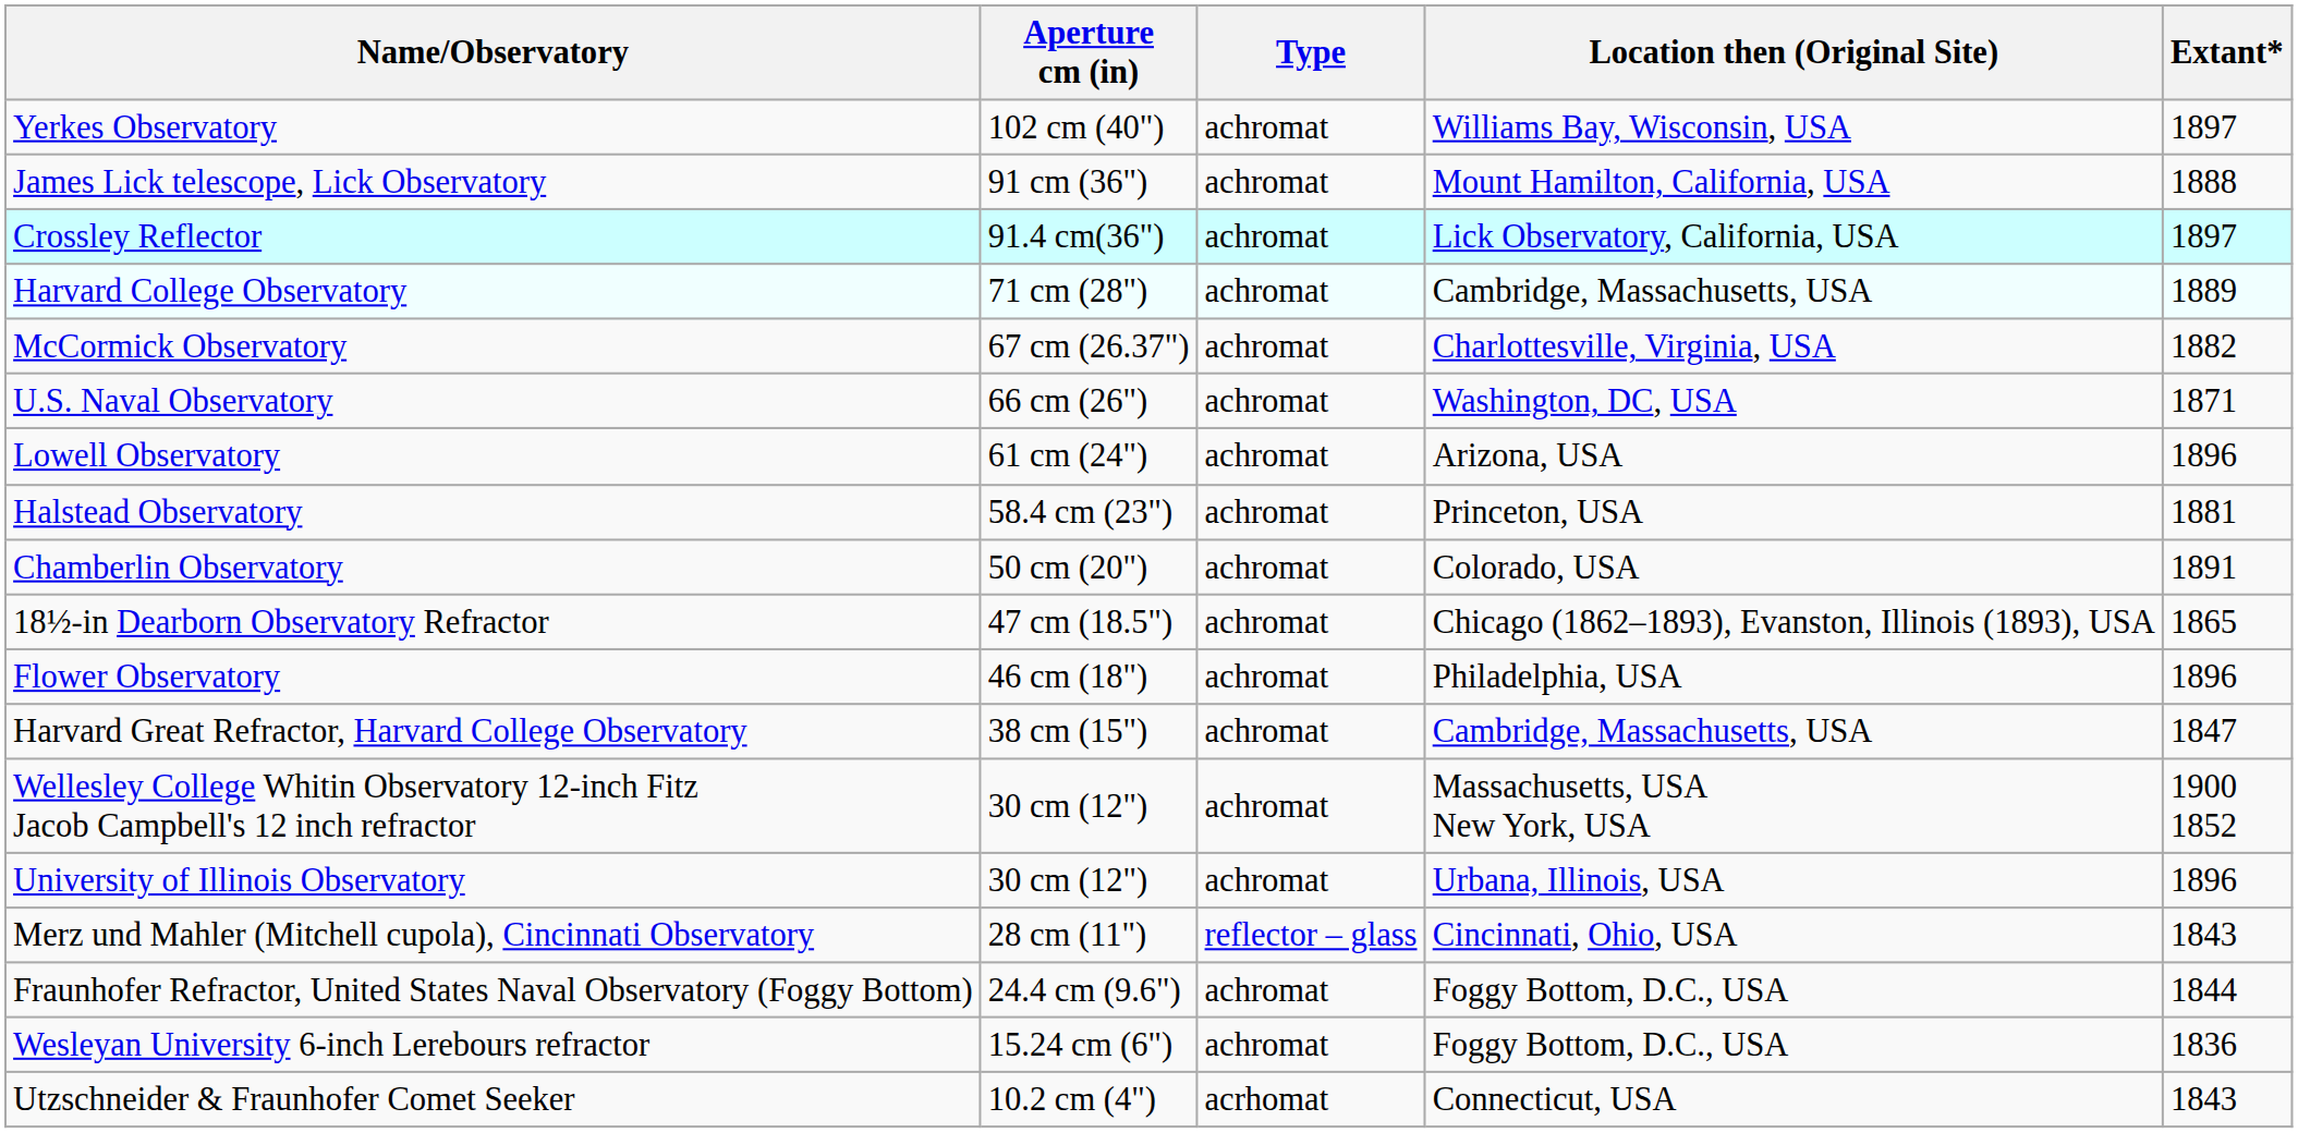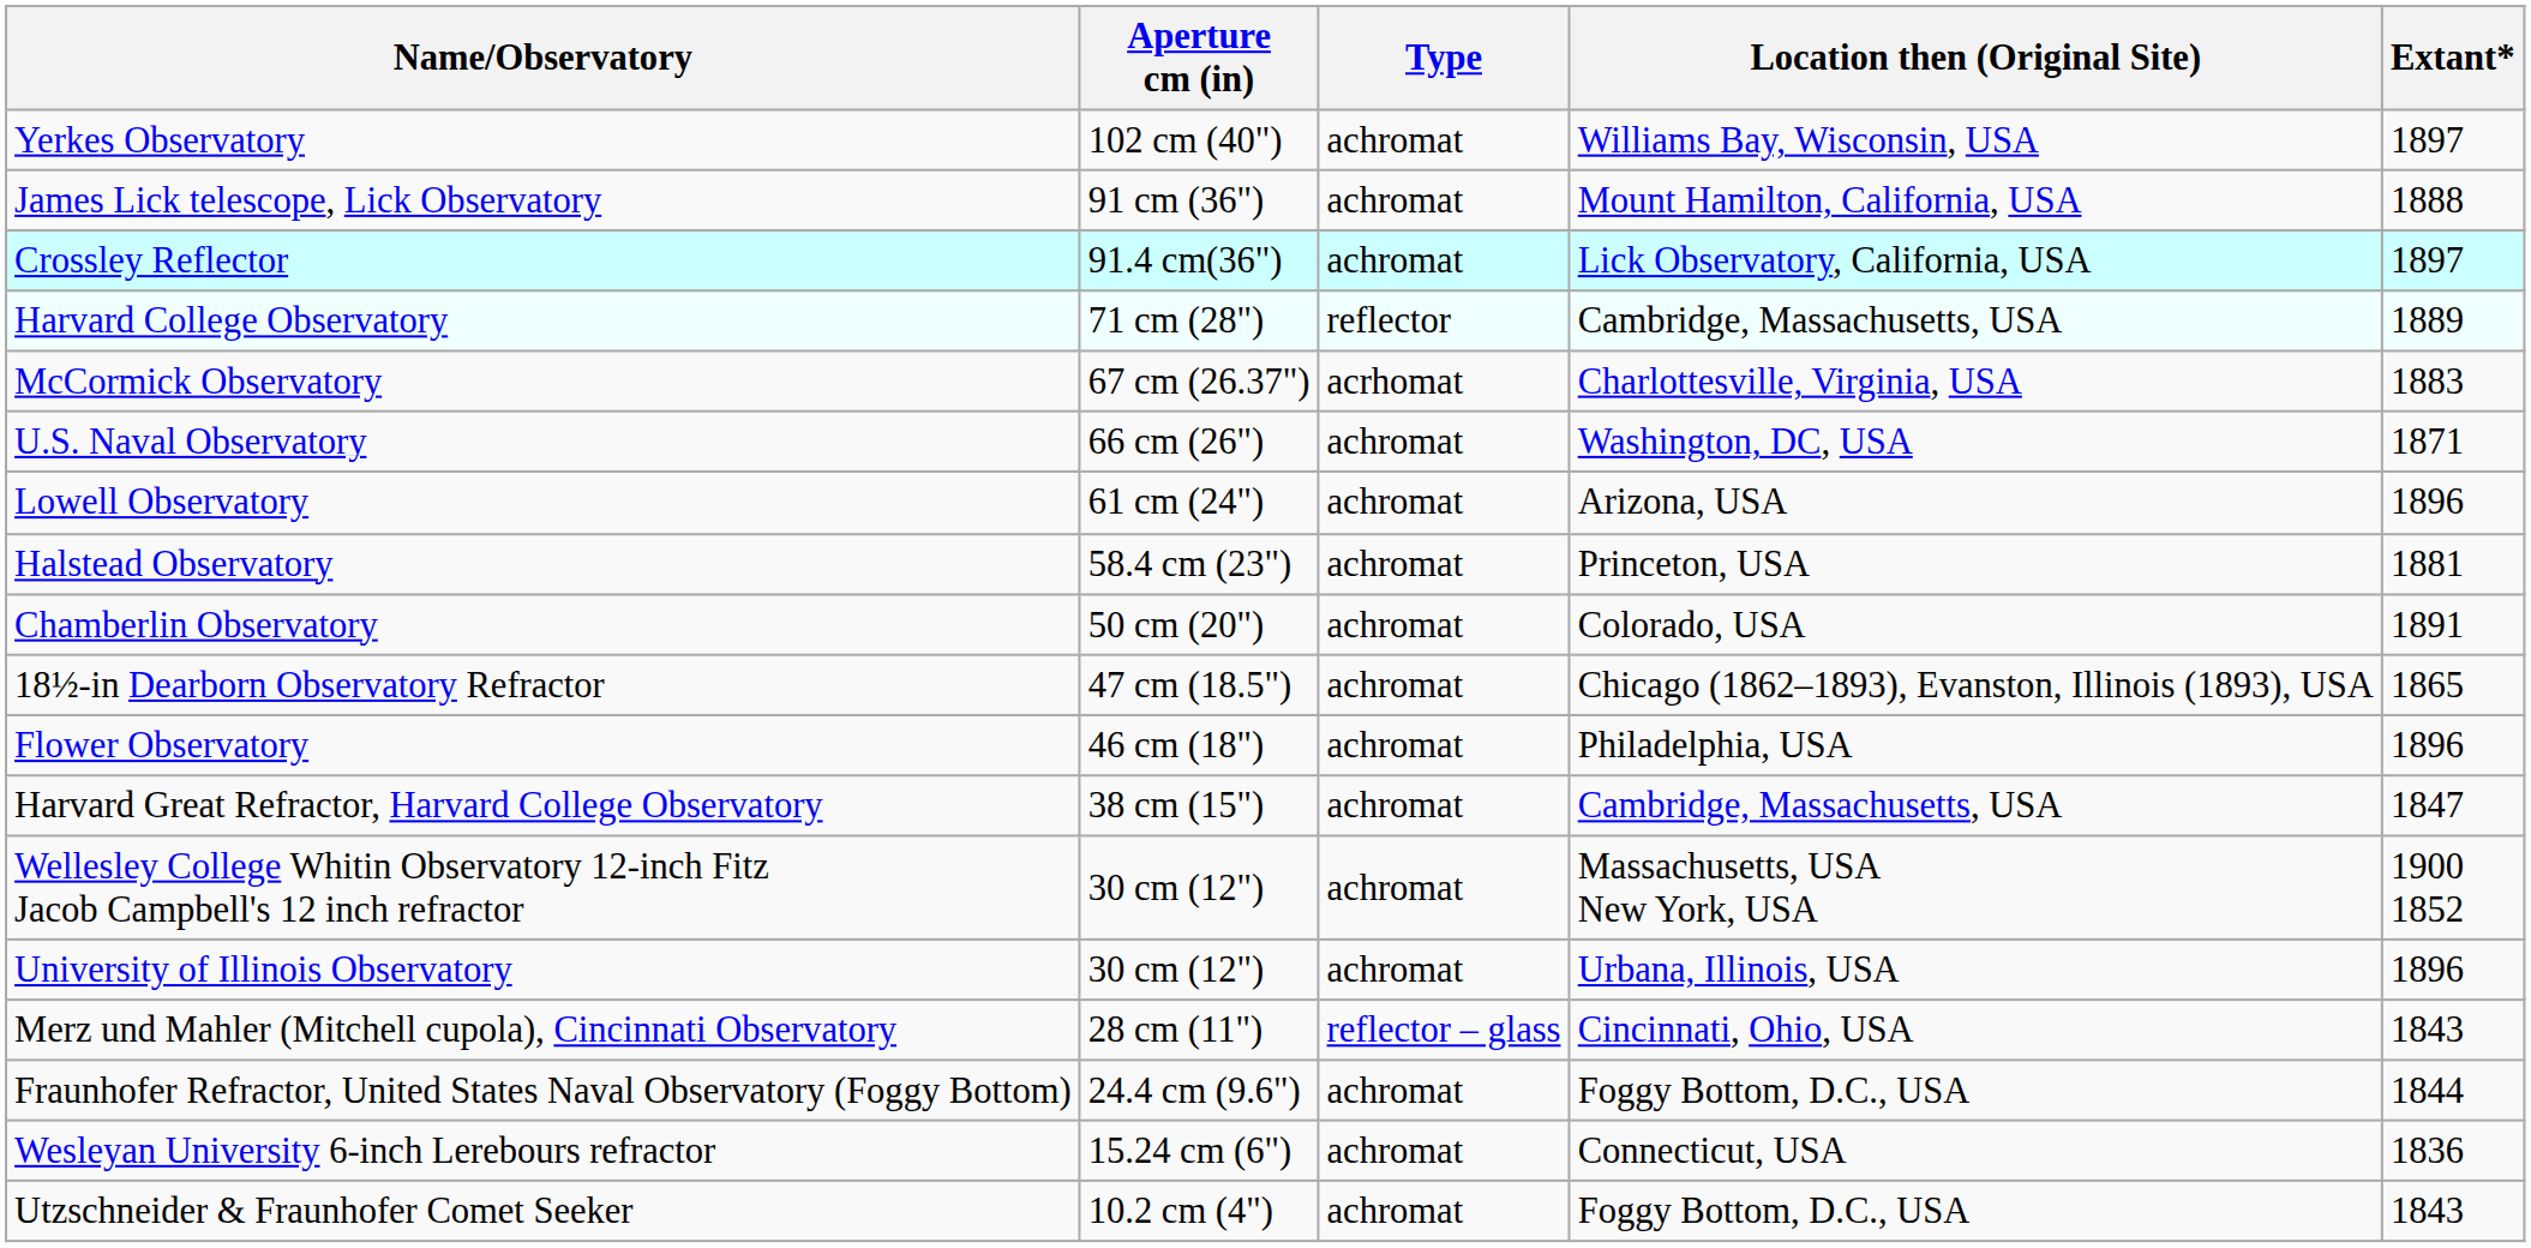Harvard College Observatory | Type: achromat -> reflector
McCormick Observatory | Type: achromat -> acrhomat
McCormick Observatory | Extant*: 1882 -> 1883
Wesleyan University 6-inch Lerebours refractor | Location then (Original Site): Foggy Bottom, D.C., USA -> Connecticut, USA
Utzschneider & Fraunhofer Comet Seeker | Type: acrhomat -> achromat
Utzschneider & Fraunhofer Comet Seeker | Location then (Original Site): Connecticut, USA -> Foggy Bottom, D.C., USA
